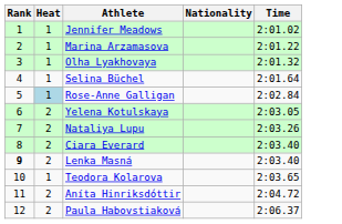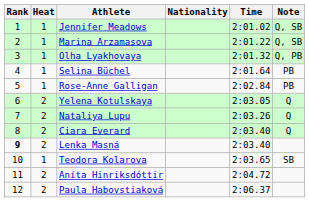+ column: Note | Q, SB | Q, SB | Q, PB | PB | PB | Q | Q | Q | SB
Rose-Anne Galligan | Heat: lightblue background -> no background
